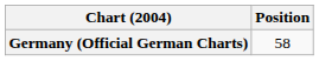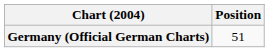Germany (Official German Charts) | Position: 58 -> 51
